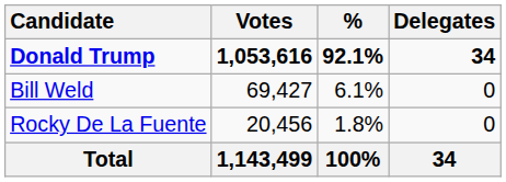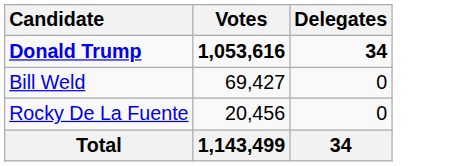- column: % | 92.1% | 6.1% | 1.8% | 100%
